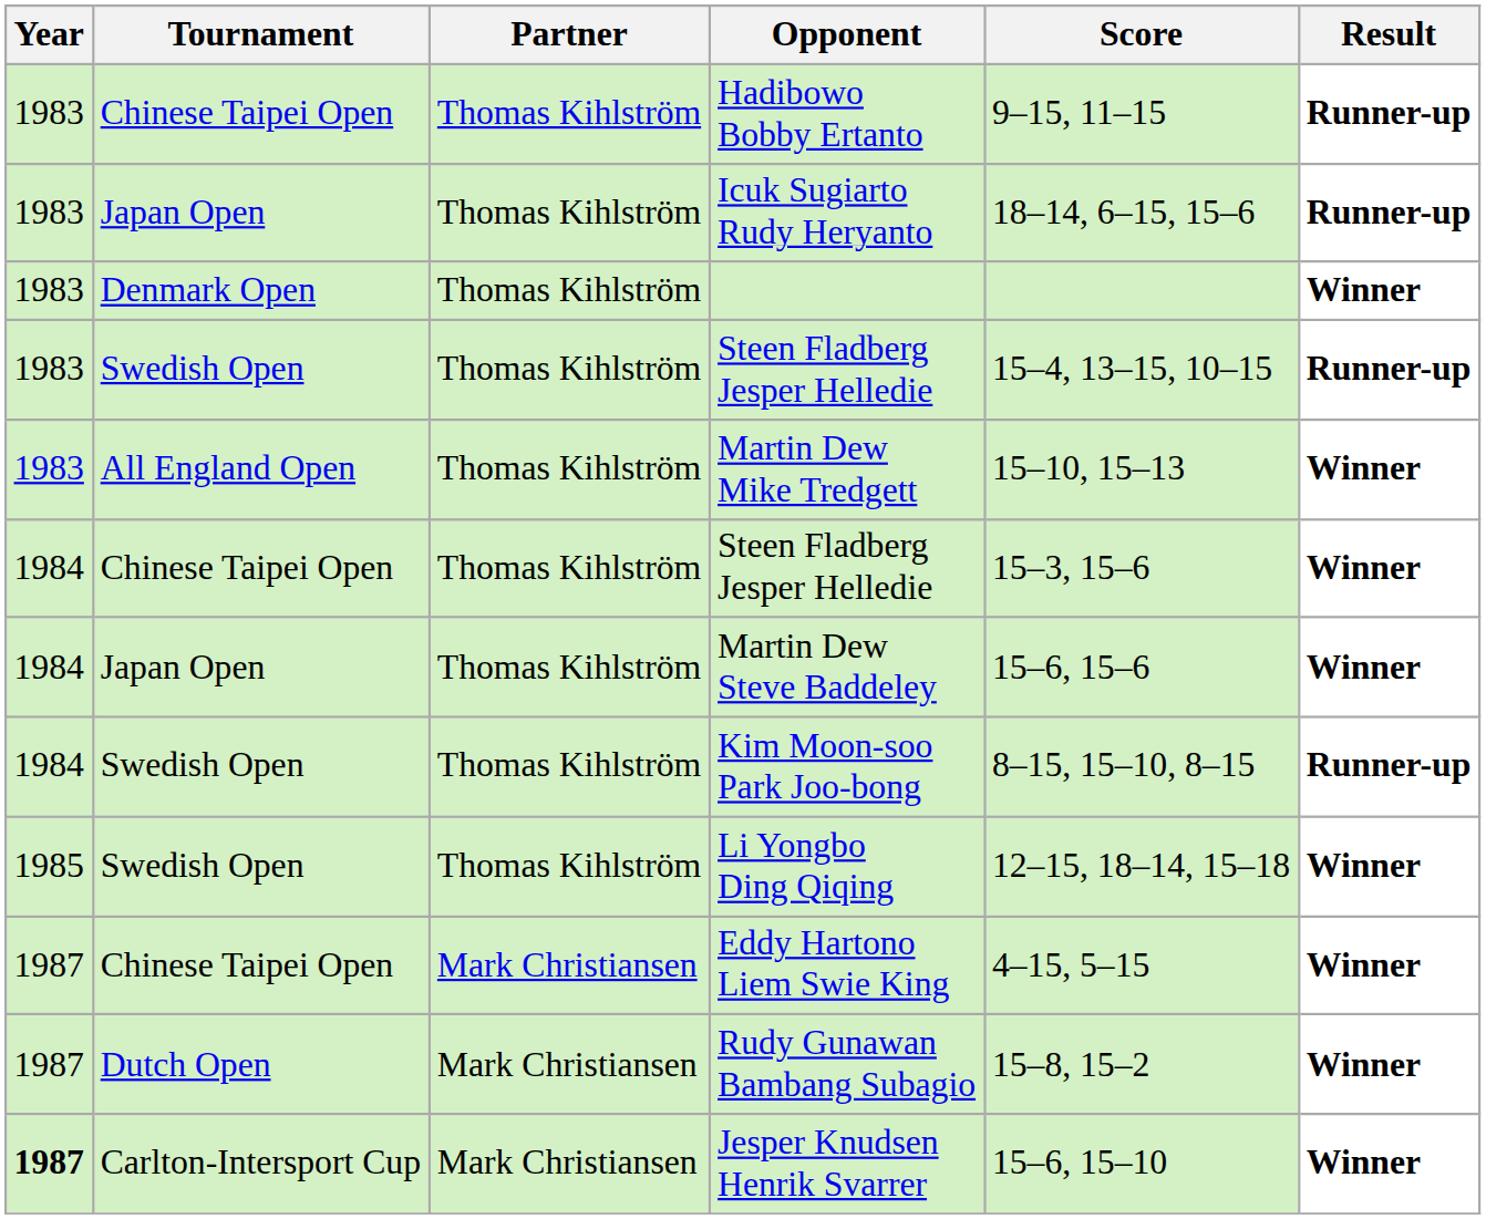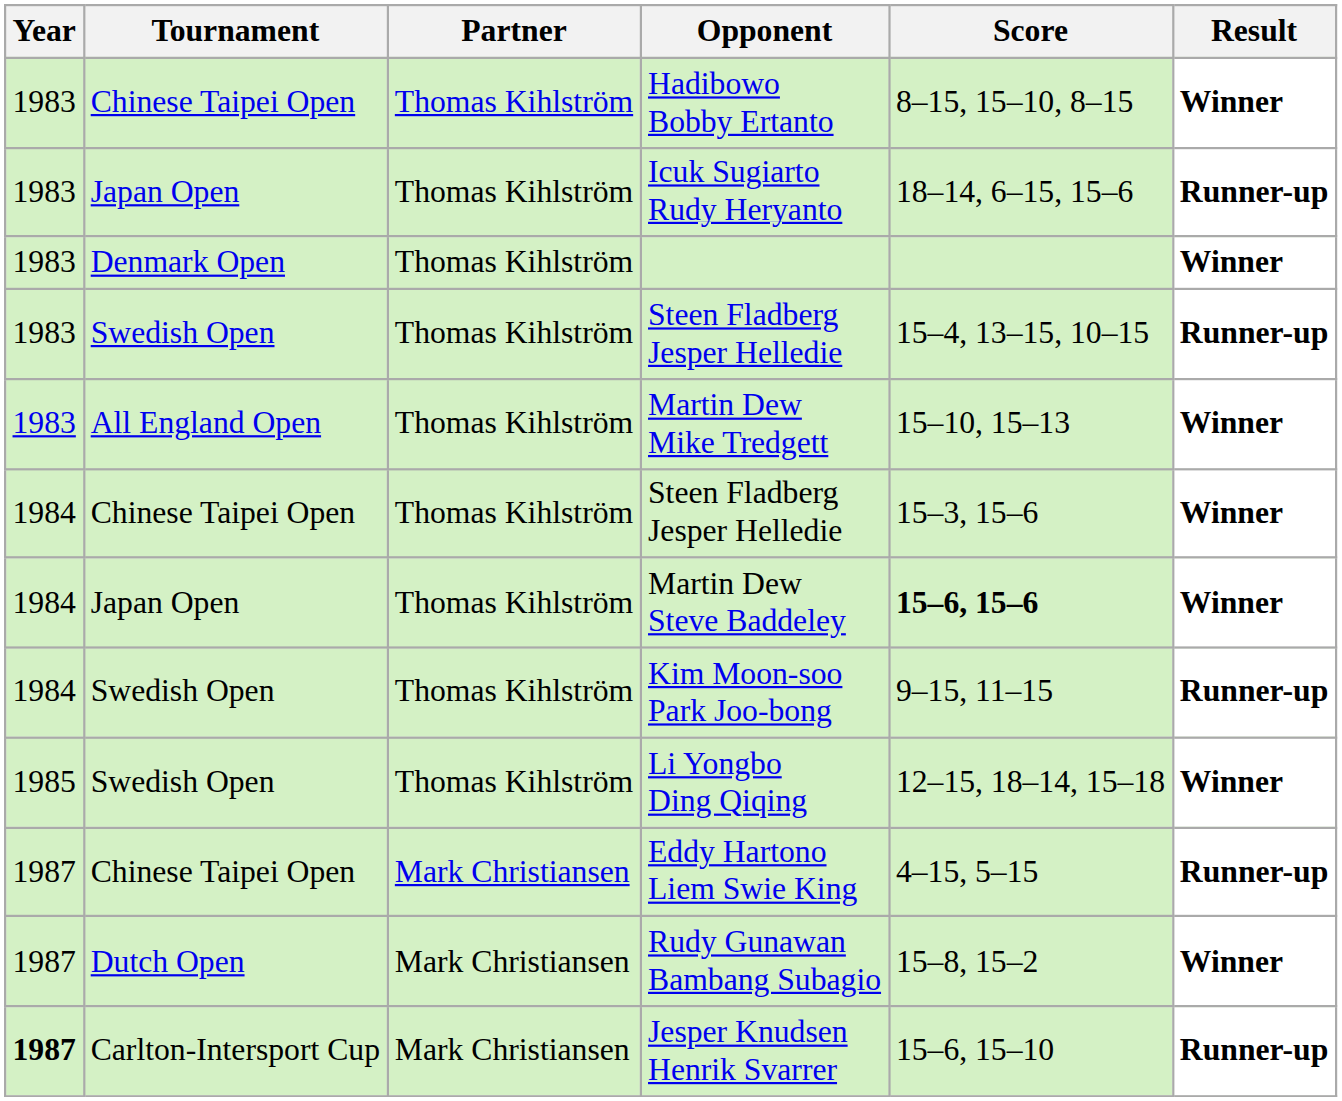Hadibowo Bobby Ertanto | Score: 9–15, 11–15 -> 8–15, 15–10, 8–15
Hadibowo Bobby Ertanto | Result: Runner-up -> Winner
Martin Dew Steve Baddeley | Score: normal -> bold
Kim Moon-soo Park Joo-bong | Score: 8–15, 15–10, 8–15 -> 9–15, 11–15
Eddy Hartono Liem Swie King | Result: Winner -> Runner-up
Jesper Knudsen Henrik Svarrer | Result: Winner -> Runner-up
